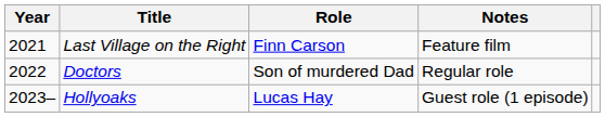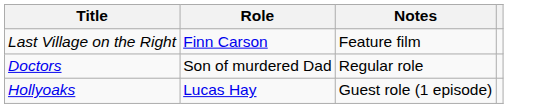- column: Year | 2021 | 2022 | 2023–
